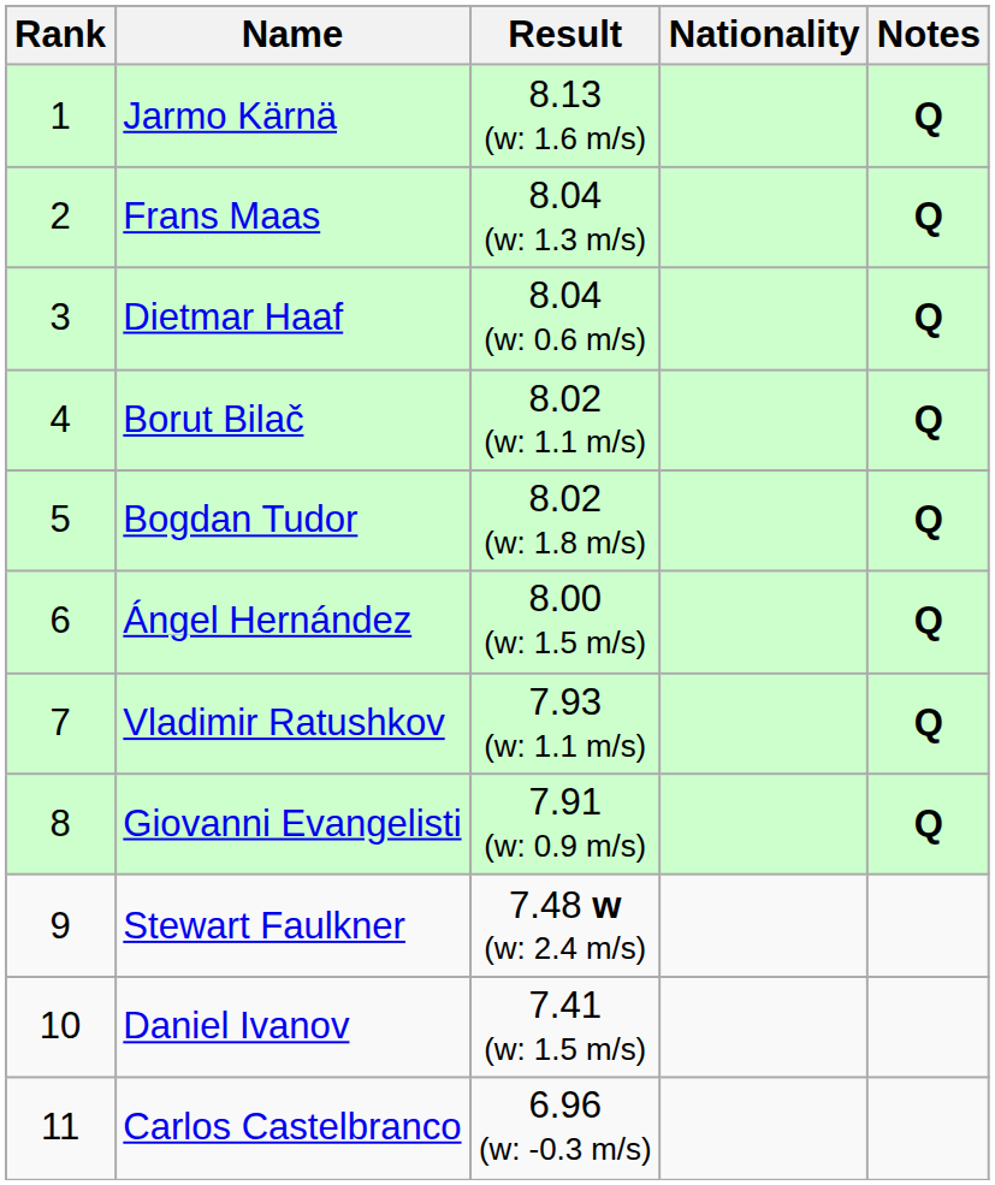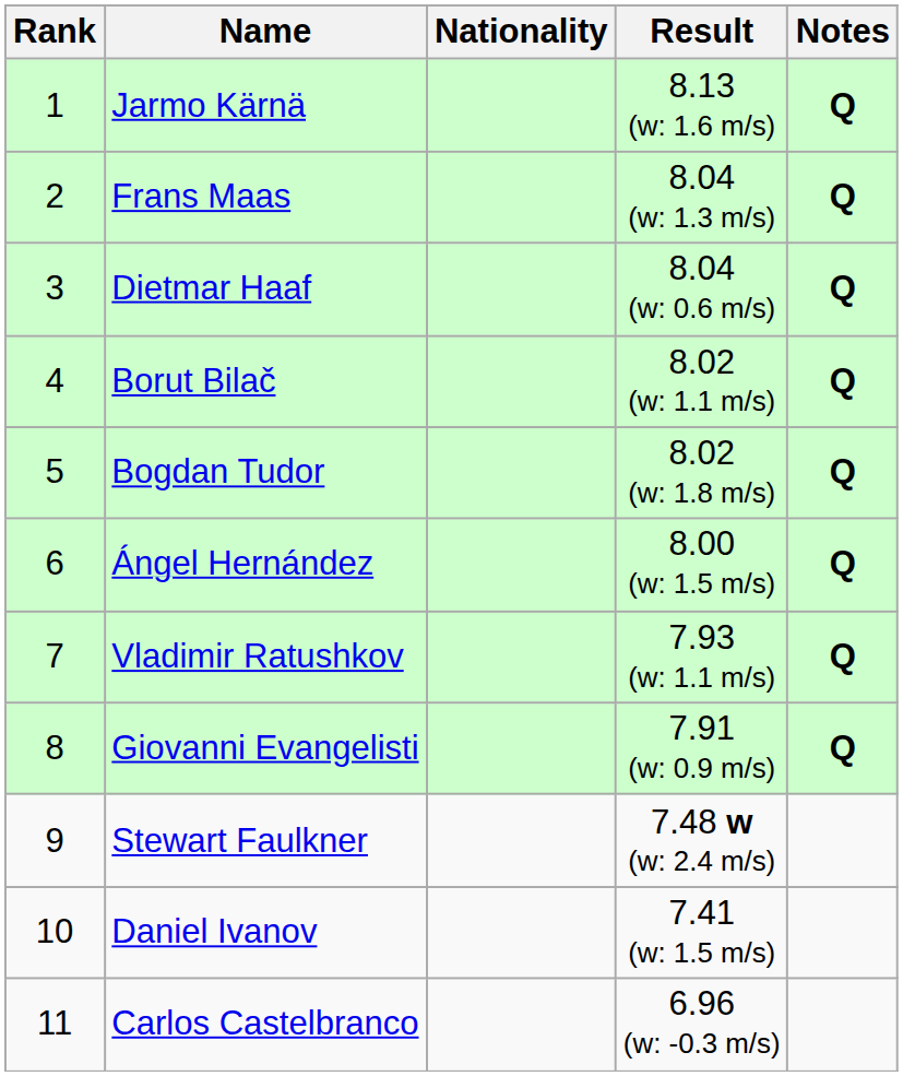columns swapped: Nationality <-> Result
